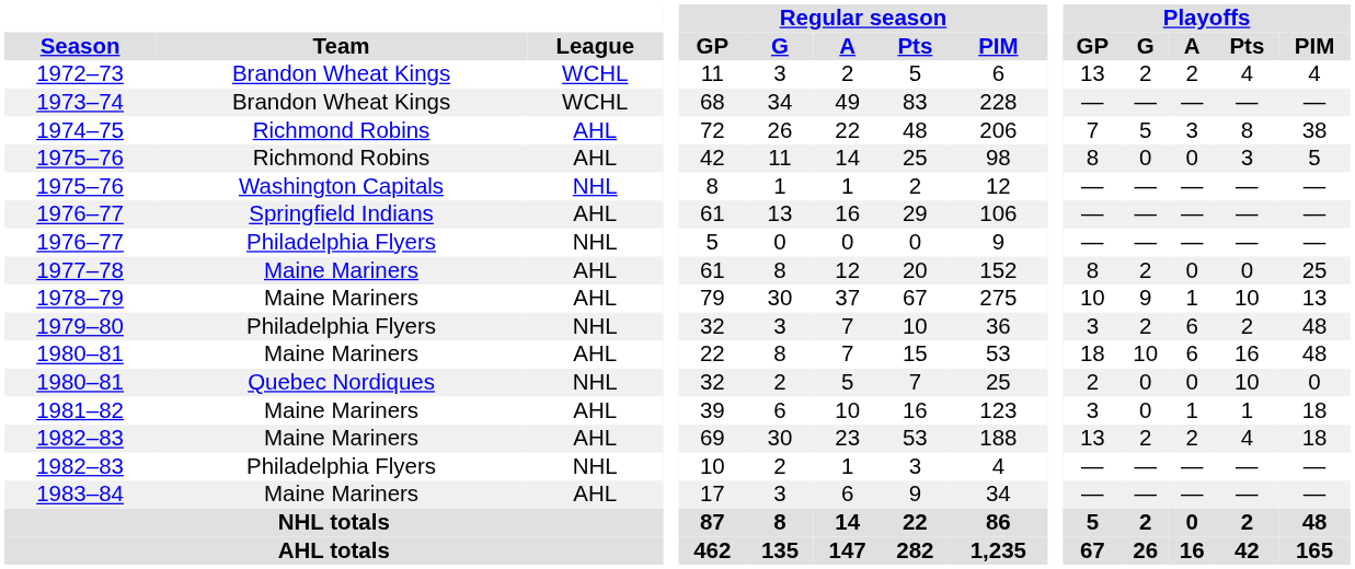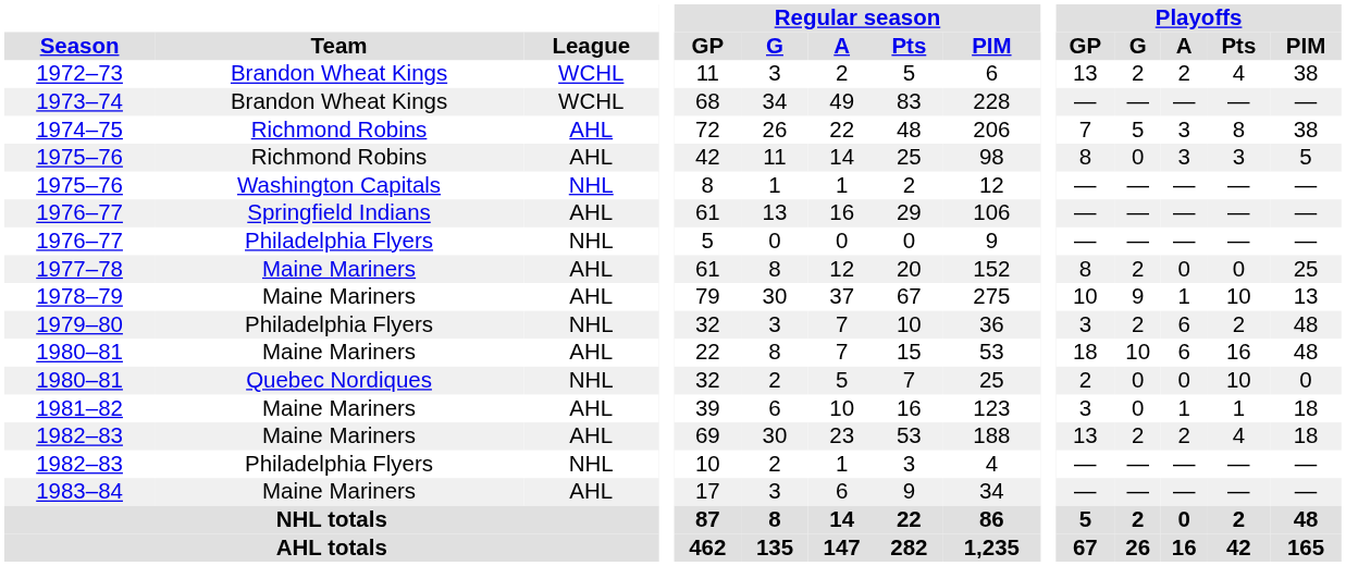1972–73 | Playoffs / PIM: 4 -> 38
1975–76 / Richmond Robins | Playoffs / A: 0 -> 3
